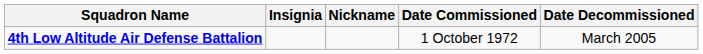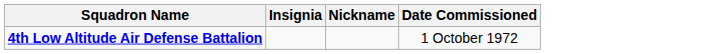- column: Date Decommissioned | March 2005
